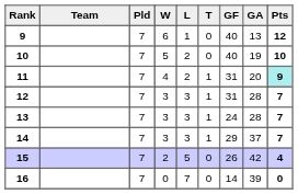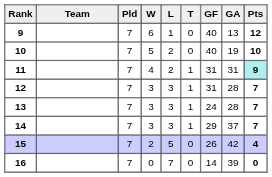11 | GA: 20 -> 31
